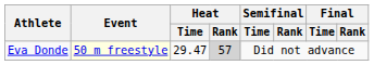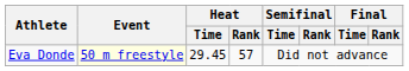Eva Donde | Heat / Time: 29.47 -> 29.45
Eva Donde | Heat / Rank: lightgrey background -> no background
